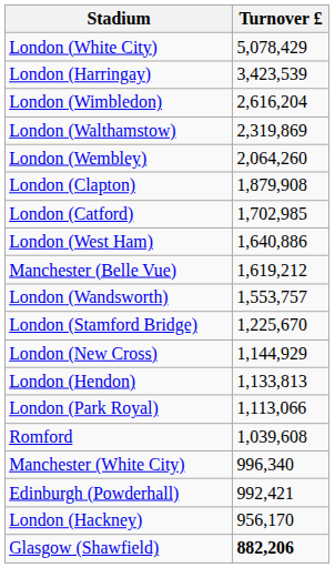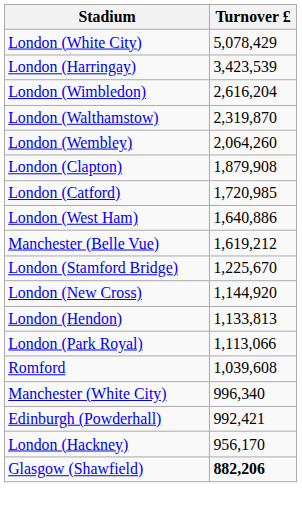London (Walthamstow) | Turnover £: 2,319,869 -> 2,319,870
London (Catford) | Turnover £: 1,702,985 -> 1,720,985
- row: London (Wandsworth) | 1,553,757
London (New Cross) | Turnover £: 1,144,929 -> 1,144,920
